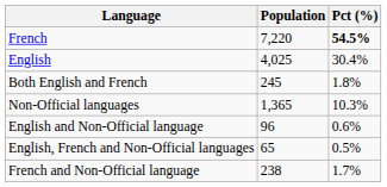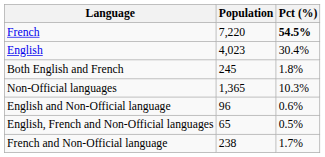English | Population: 4,025 -> 4,023
